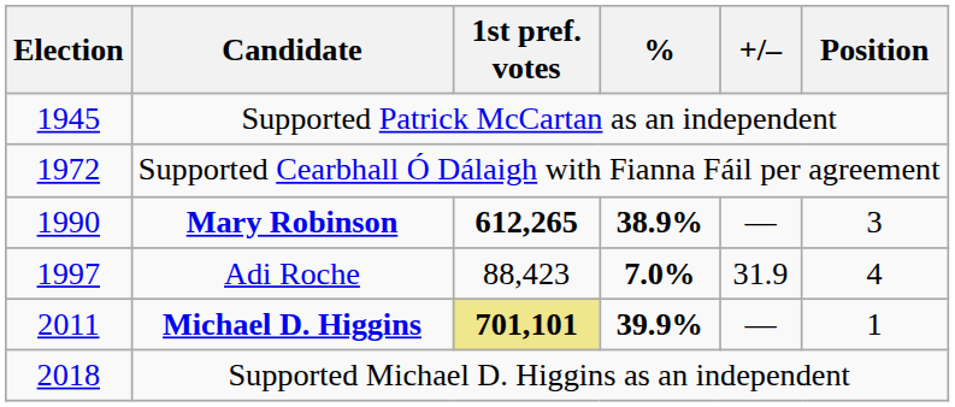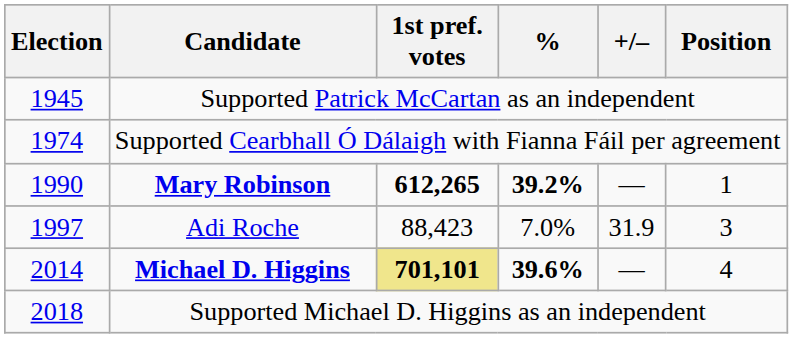Supported Cearbhall Ó Dálaigh with Fianna Fáil per agreement | Election: 1972 -> 1974
Mary Robinson | %: 38.9% -> 39.2%
Mary Robinson | Position: 3 -> 1
Adi Roche | %: bold -> normal
Adi Roche | Position: 4 -> 3
Michael D. Higgins | Election: 2011 -> 2014
Michael D. Higgins | %: 39.9% -> 39.6%
Michael D. Higgins | Position: 1 -> 4
